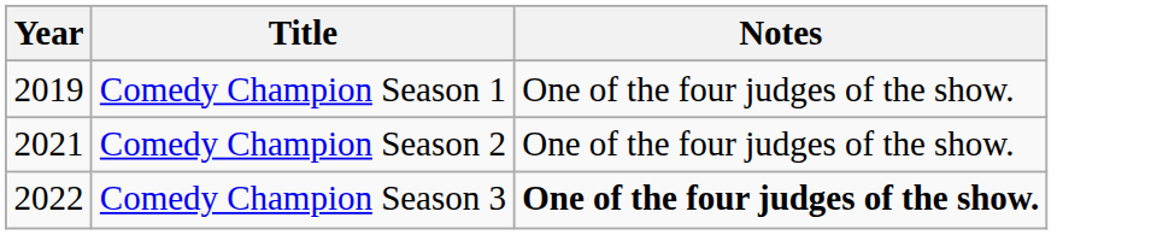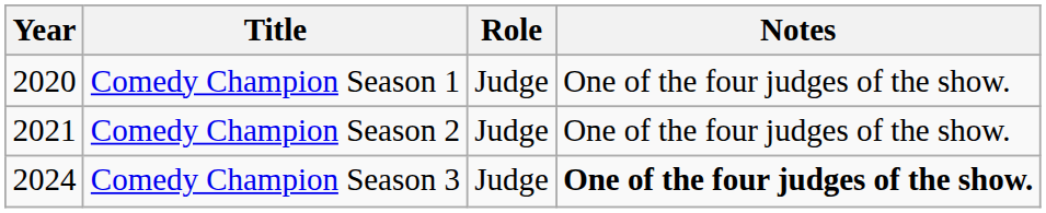+ column: Role | Judge | Judge | Judge
Comedy Champion Season 1 | Year: 2019 -> 2020
Comedy Champion Season 3 | Year: 2022 -> 2024
